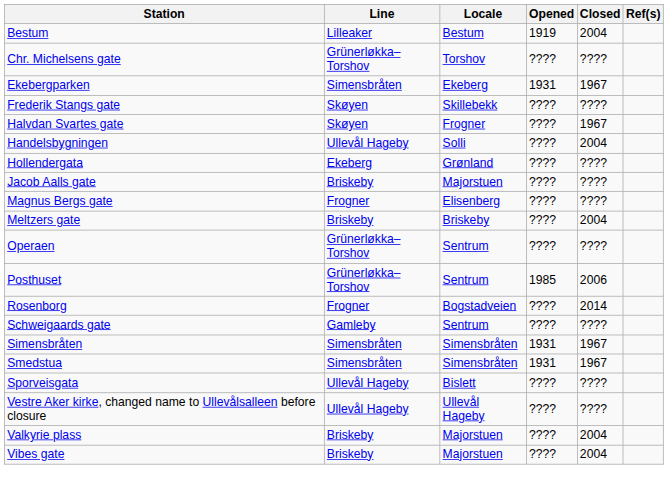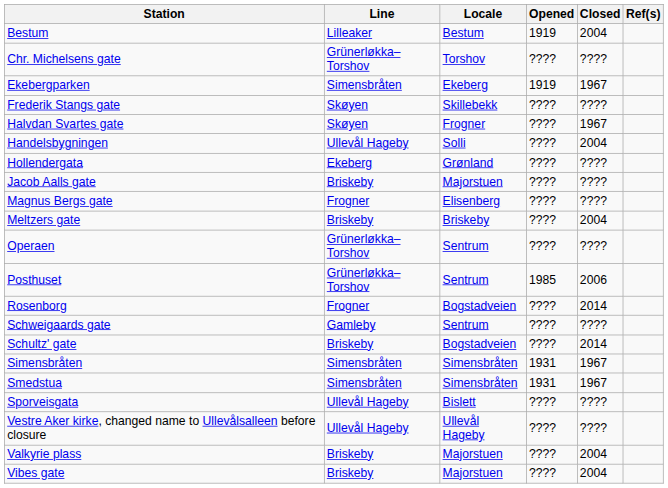Ekebergparken | Opened: 1931 -> 1919
+ row: Schultz' gate | Briskeby | Bogstadveien | ???? | 2014
